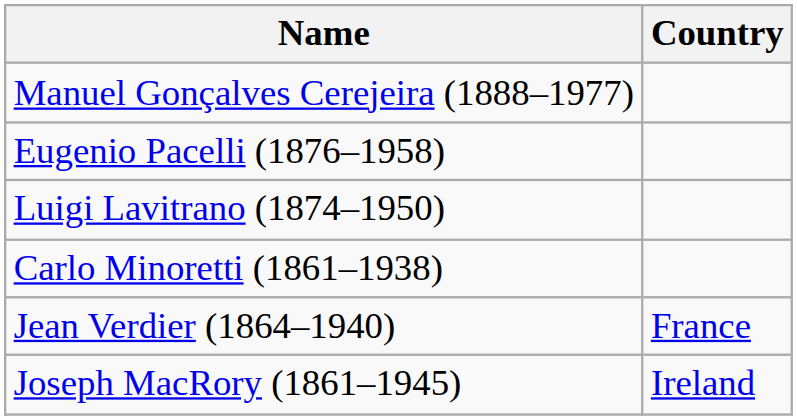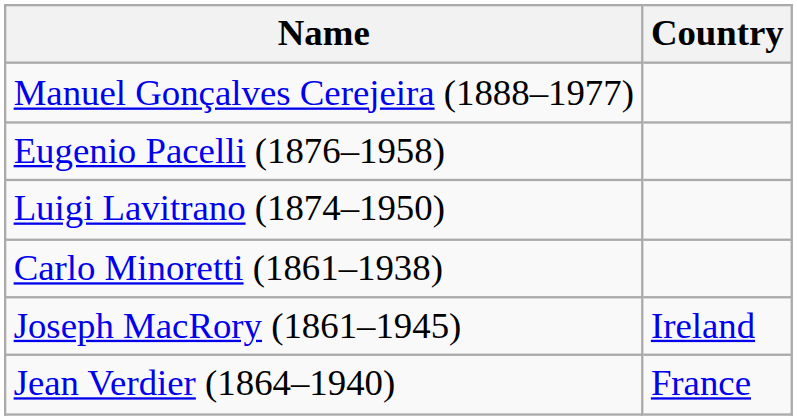rows swapped: Joseph MacRory (1861–1945) <-> Jean Verdier (1864–1940)
